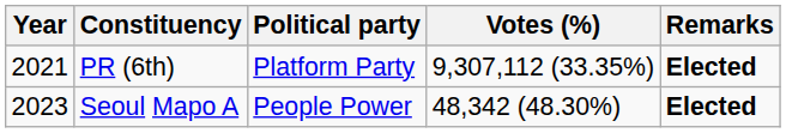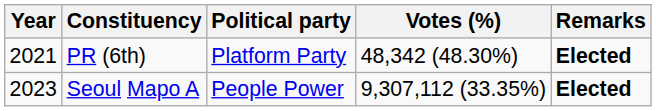PR (6th) | Votes (%): 9,307,112 (33.35%) -> 48,342 (48.30%)
Seoul Mapo A | Votes (%): 48,342 (48.30%) -> 9,307,112 (33.35%)
